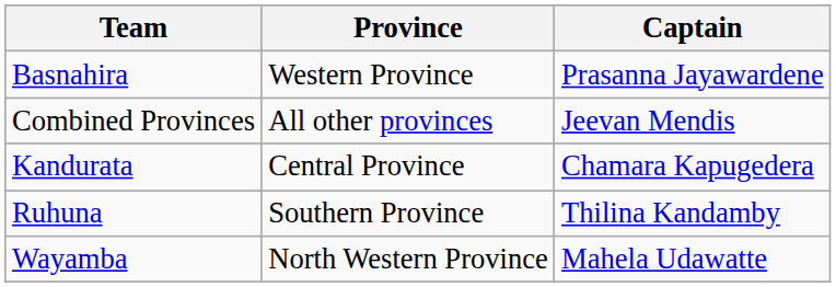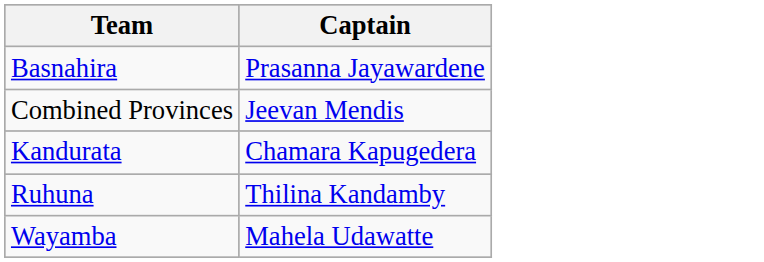- column: Province | Western Province | All other provinces | Central Province | Southern Province | North Western Province
